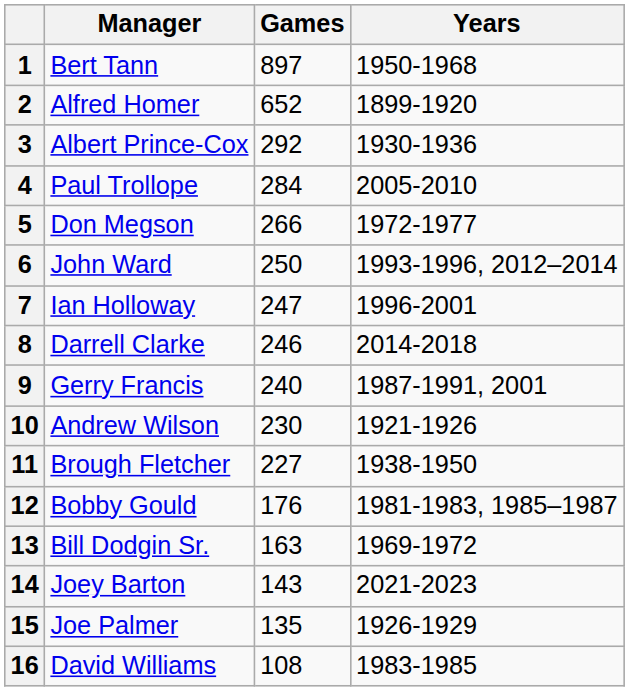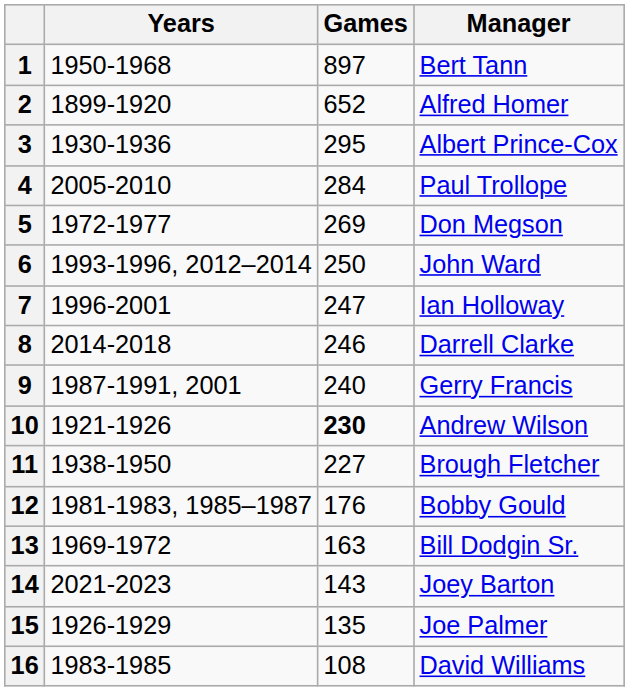columns swapped: Manager <-> Years
3 | Games: 292 -> 295
5 | Games: 266 -> 269
10 | Games: normal -> bold
